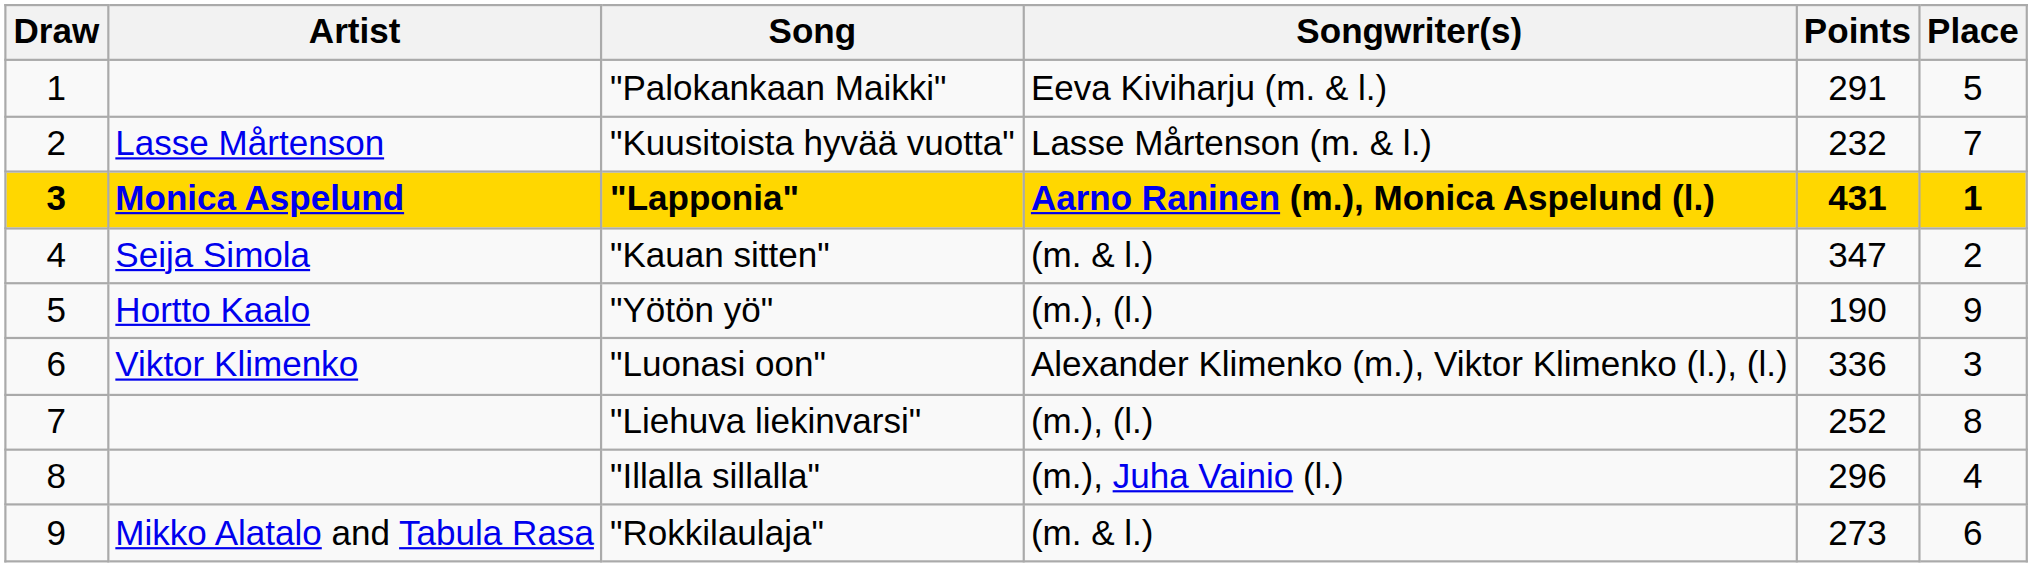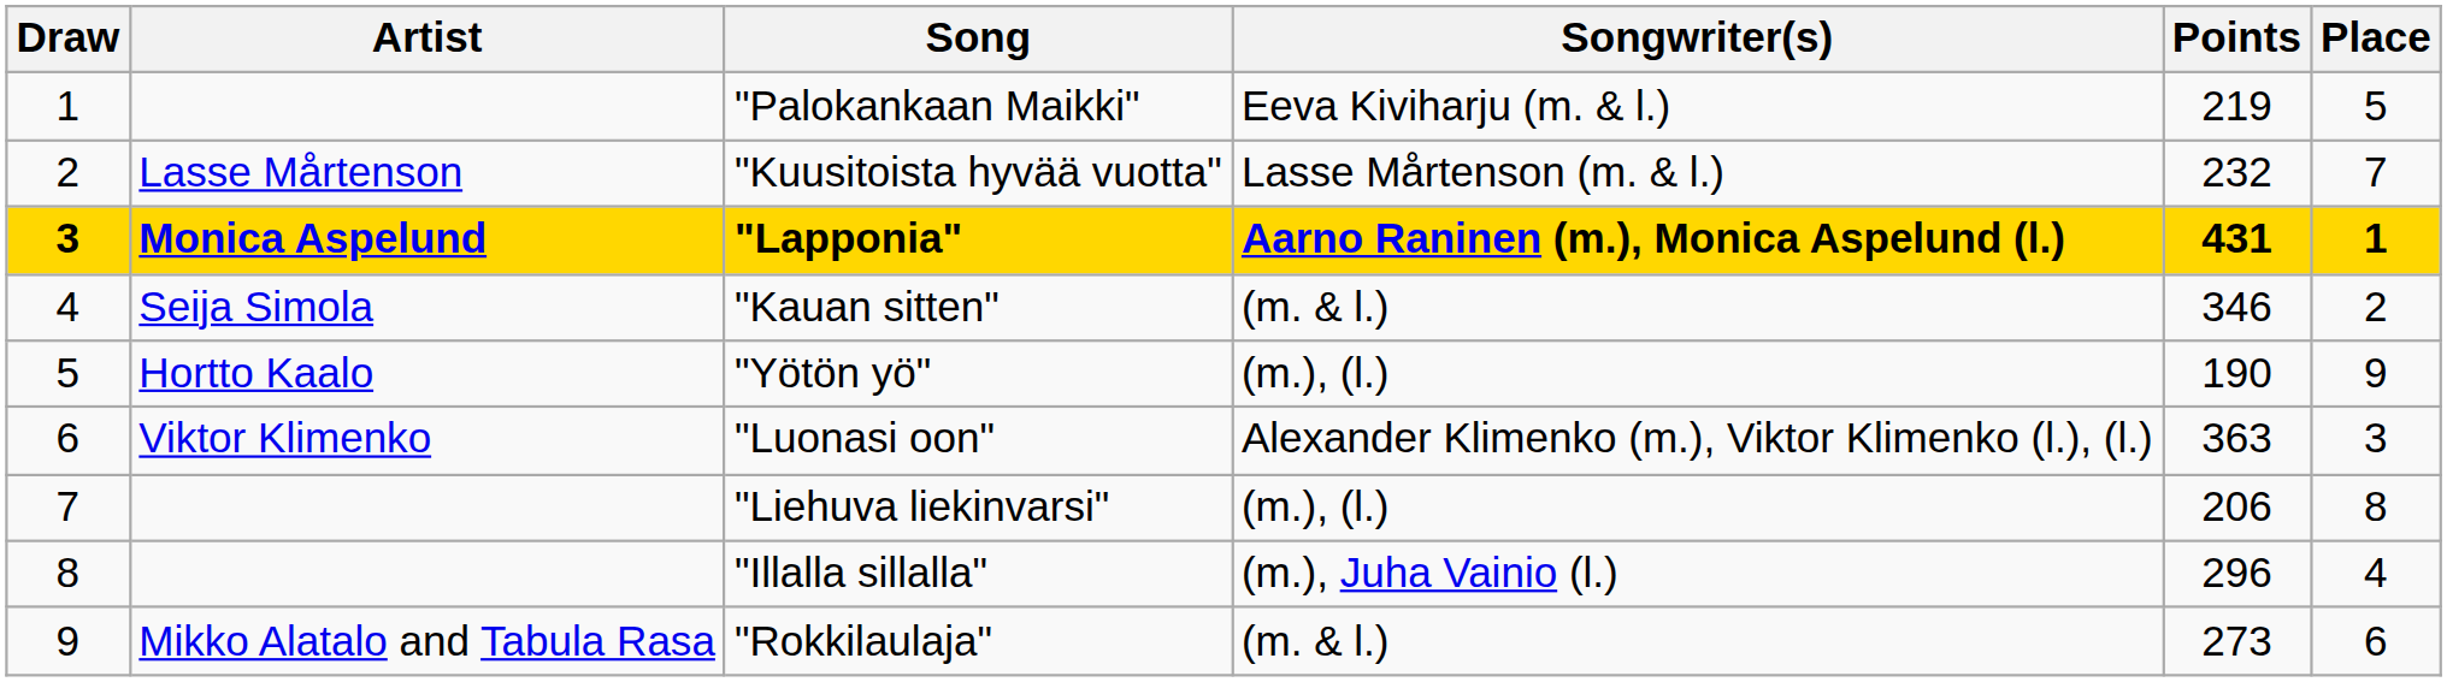"Palokankaan Maikki" | Points: 291 -> 219
"Kauan sitten" | Points: 347 -> 346
"Luonasi oon" | Points: 336 -> 363
"Liehuva liekinvarsi" | Points: 252 -> 206
